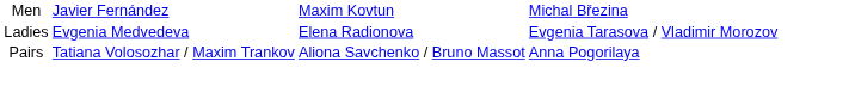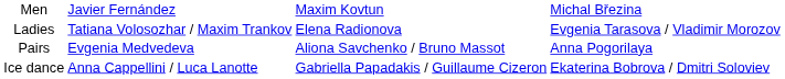Ladies | column 2: Evgenia Medvedeva -> Tatiana Volosozhar / Maxim Trankov
Pairs | column 2: Tatiana Volosozhar / Maxim Trankov -> Evgenia Medvedeva
+ row: Ice dance | Anna Cappellini / Luca Lanotte | Gabriella Papadakis / Guillaume Cizeron | Ekaterina Bobrova / Dmitri Soloviev
